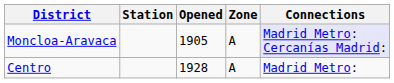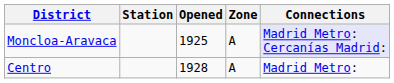Moncloa-Aravaca | Opened: 1905 -> 1925
